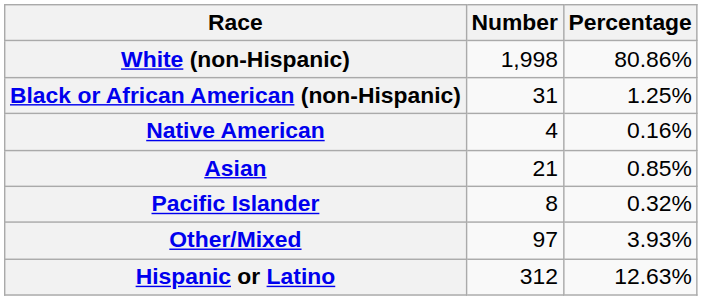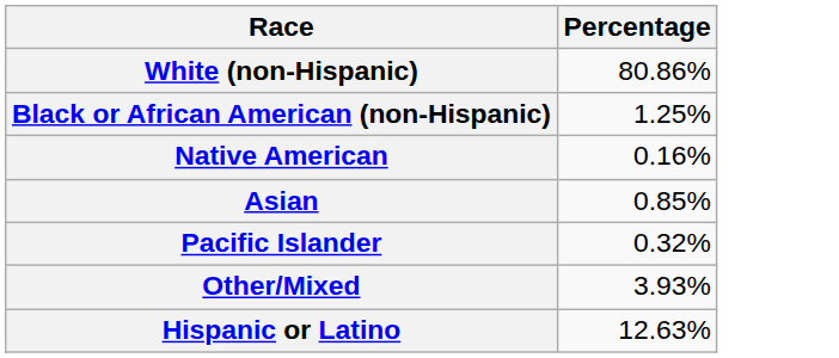- column: Number | 1,998 | 31 | 4 | 21 | 8 | 97 | 312
